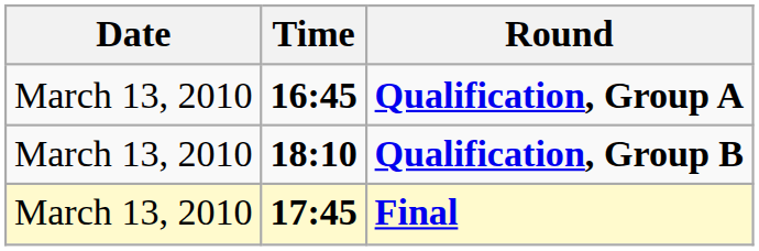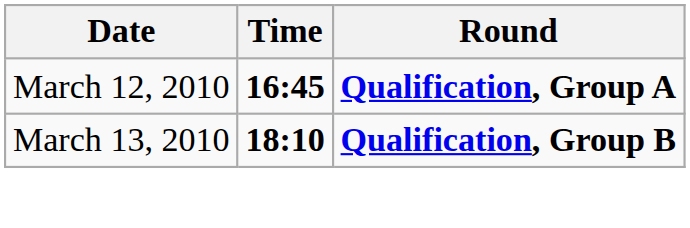Qualification, Group A | Date: March 13, 2010 -> March 12, 2010
- row: March 13, 2010 | 17:45 | Final
